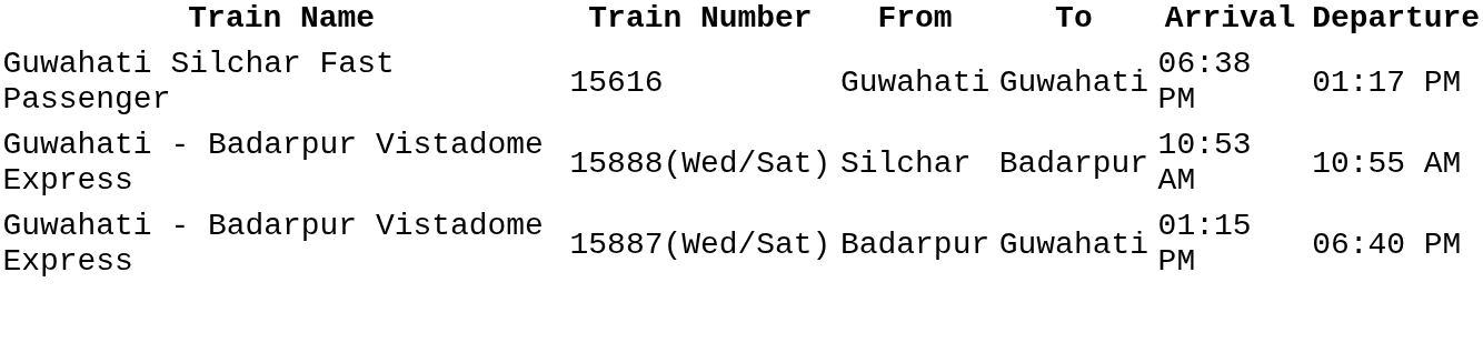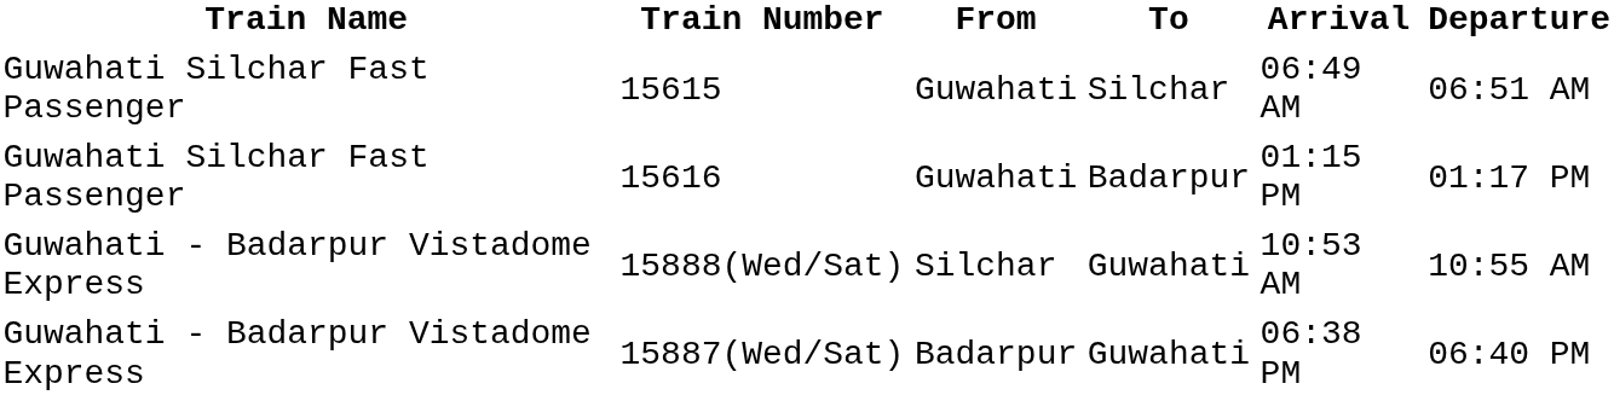+ row: Guwahati Silchar Fast Passenger | 15615 | Guwahati | Silchar | 06:49 AM | 06:51 AM
15616 | To: Guwahati -> Badarpur
15616 | Arrival: 06:38 PM -> 01:15 PM
15888(Wed/Sat) | To: Badarpur -> Guwahati
15887(Wed/Sat) | Arrival: 01:15 PM -> 06:38 PM
